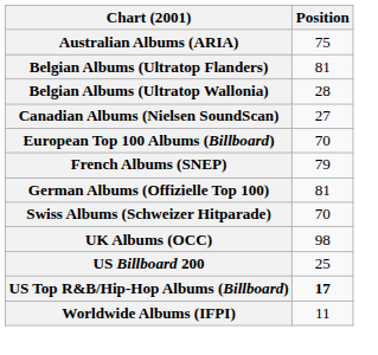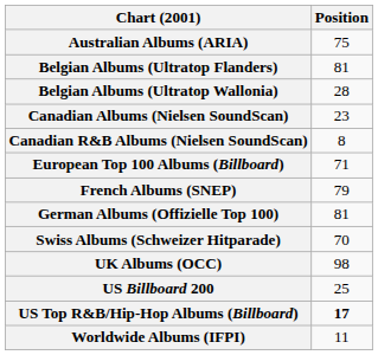Canadian Albums (Nielsen SoundScan) | Position: 27 -> 23
+ row: Canadian R&B Albums (Nielsen SoundScan) | 8
European Top 100 Albums (Billboard) | Position: 70 -> 71
